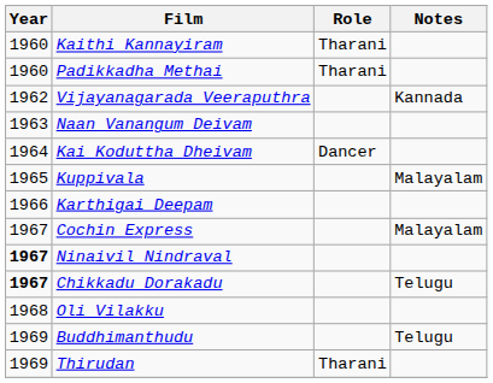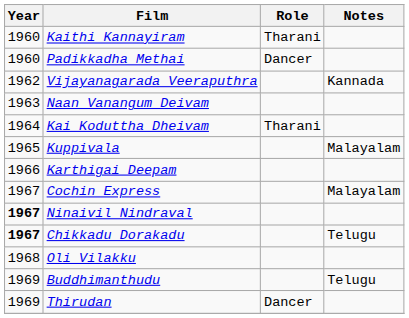Padikkadha Methai | Role: Tharani -> Dancer
Kai Koduttha Dheivam | Role: Dancer -> Tharani
Thirudan | Role: Tharani -> Dancer
